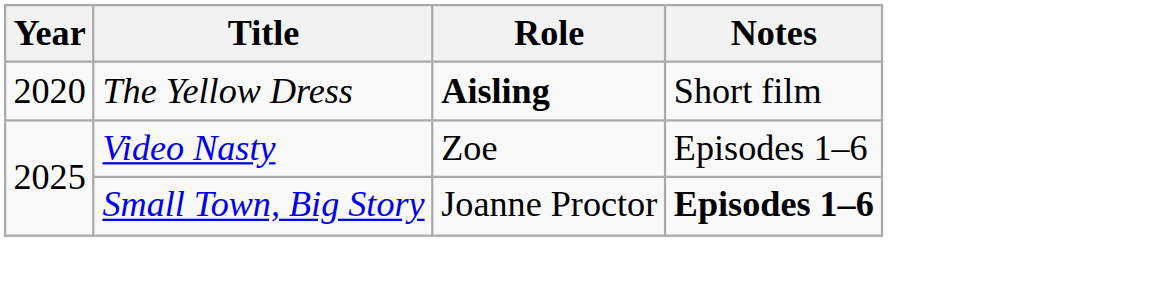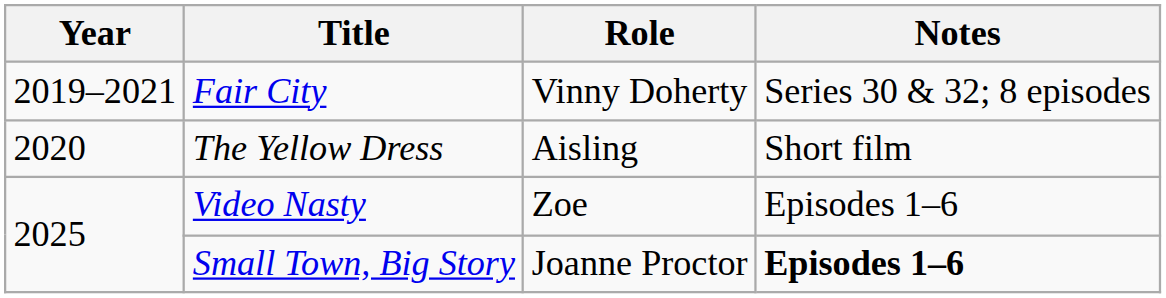+ row: 2019–2021 | Fair City | Vinny Doherty | Series 30 & 32; 8 episodes
The Yellow Dress | Role: bold -> normal
